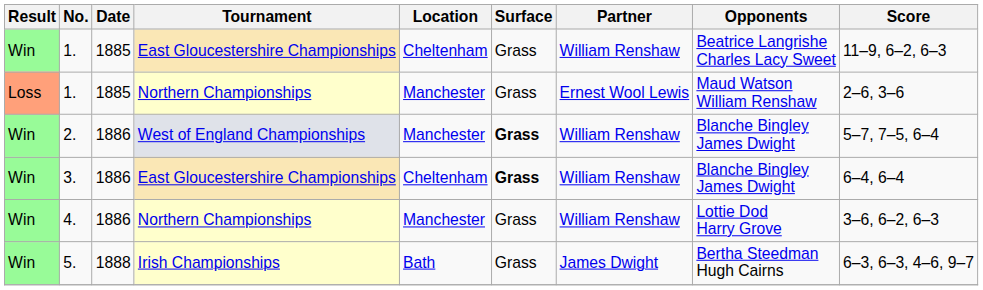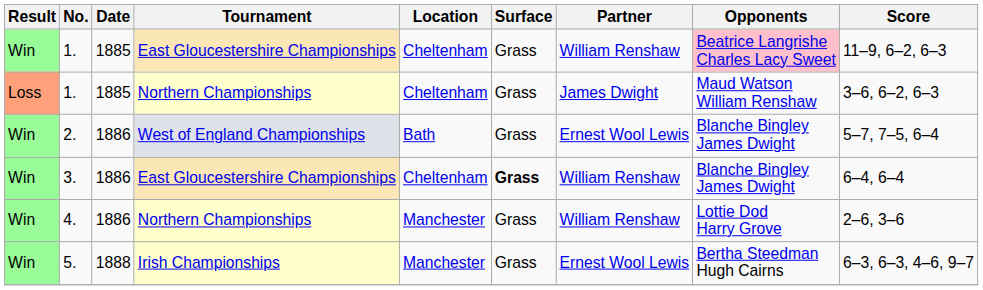1. / East Gloucestershire Championships | Opponents: no background -> pink background
1. / Northern Championships | Location: Manchester -> Cheltenham
1. / Northern Championships | Partner: Ernest Wool Lewis -> James Dwight
1. / Northern Championships | Score: 2–6, 3–6 -> 3–6, 6–2, 6–3
2. | Location: Manchester -> Bath
2. | Surface: bold -> normal
2. | Partner: William Renshaw -> Ernest Wool Lewis
4. | Score: 3–6, 6–2, 6–3 -> 2–6, 3–6
5. | Location: Bath -> Manchester
5. | Partner: James Dwight -> Ernest Wool Lewis
